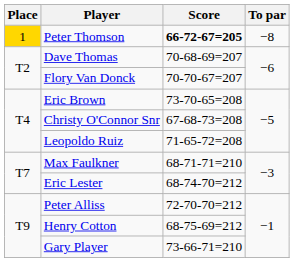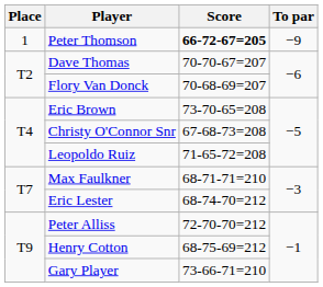Peter Thomson | Place: gold background -> no background
Peter Thomson | To par: −8 -> −9
Dave Thomas | Score: 70-68-69=207 -> 70-70-67=207
Flory Van Donck | Score: 70-70-67=207 -> 70-68-69=207
